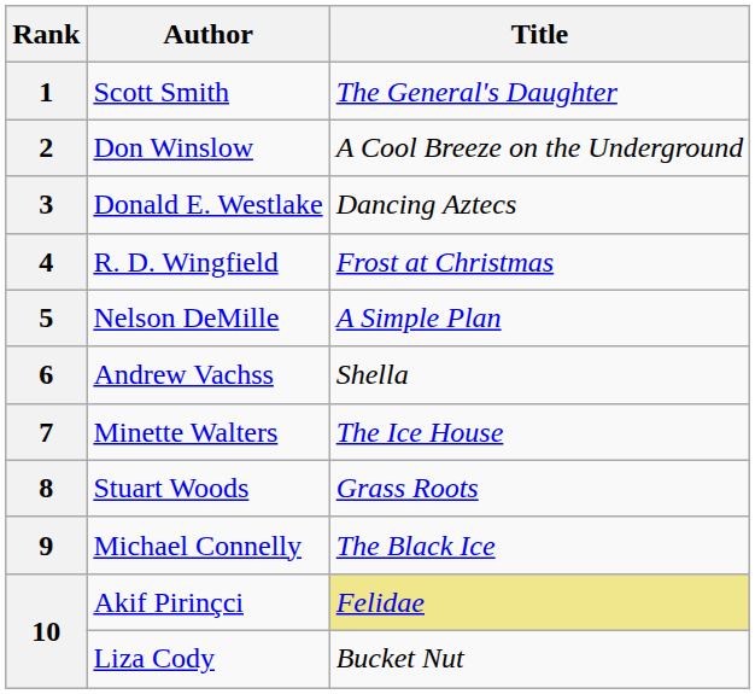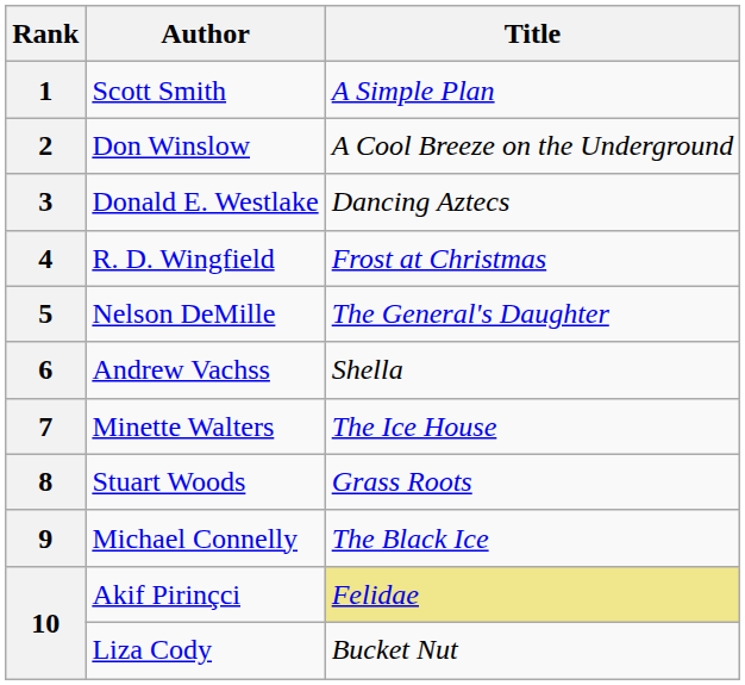1 | Title: The General's Daughter -> A Simple Plan
5 | Title: A Simple Plan -> The General's Daughter
